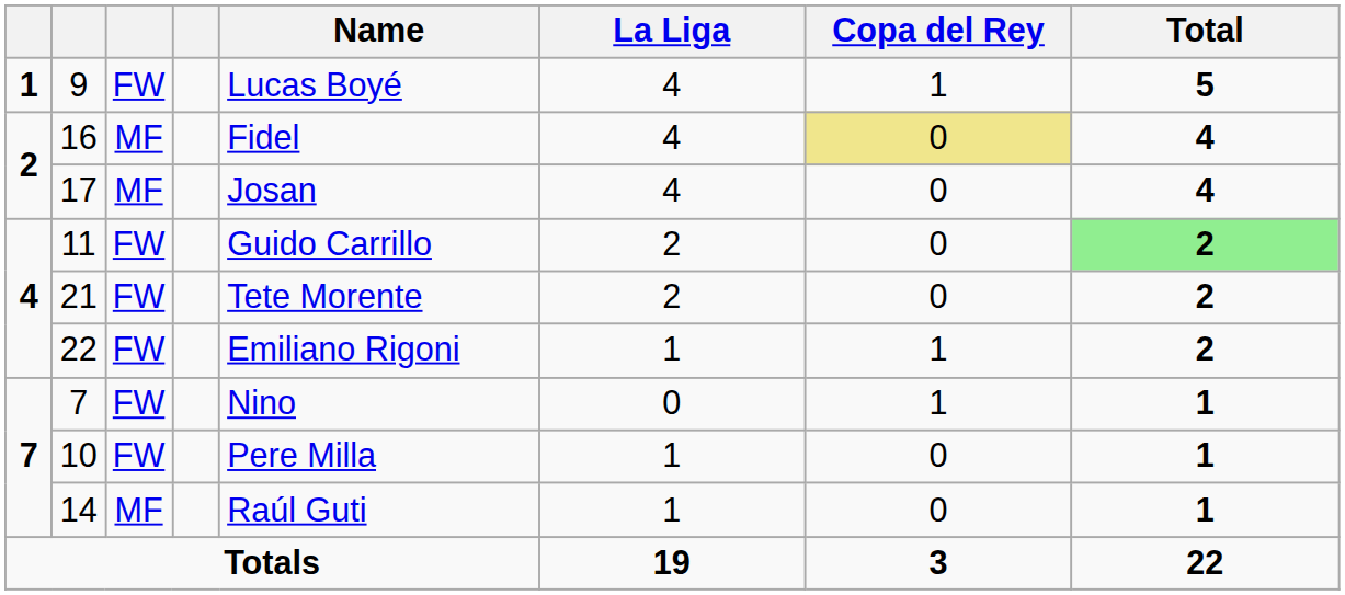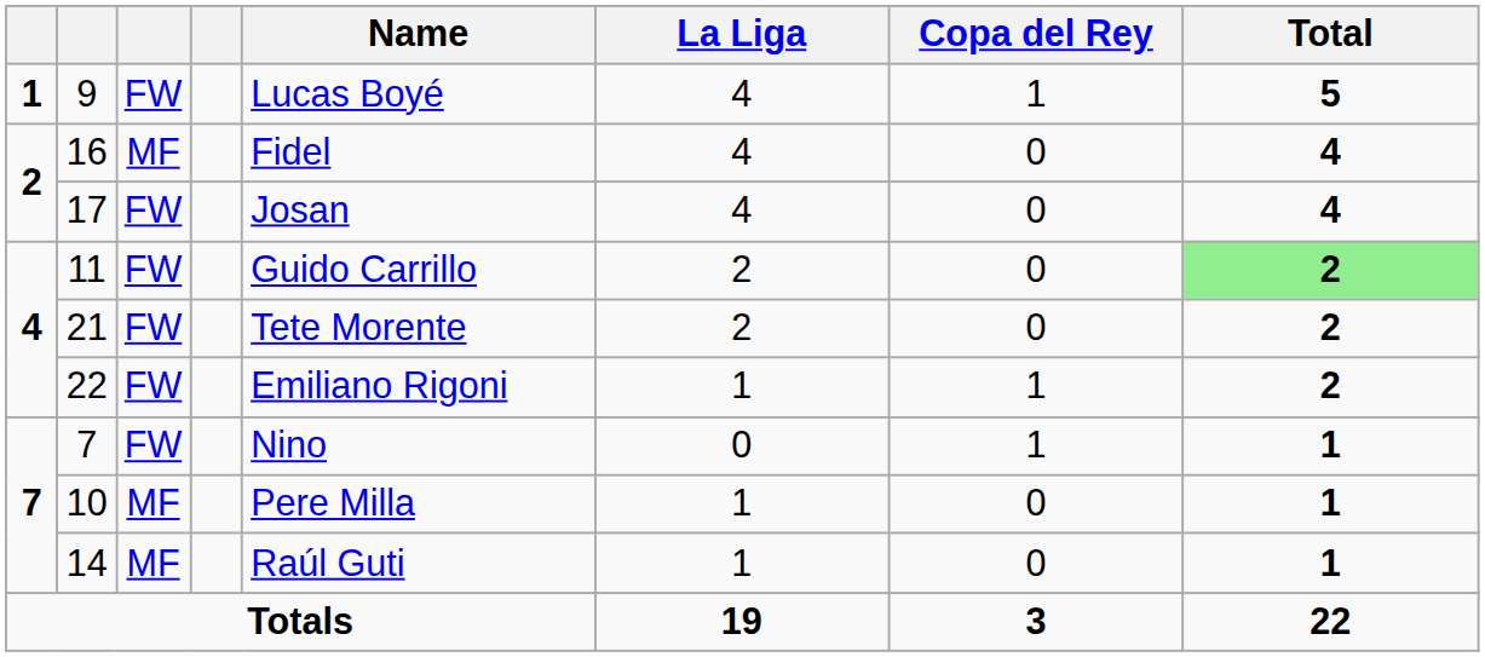16 | Copa del Rey: khaki background -> no background
17 | column 3: MF -> FW
10 | column 3: FW -> MF
